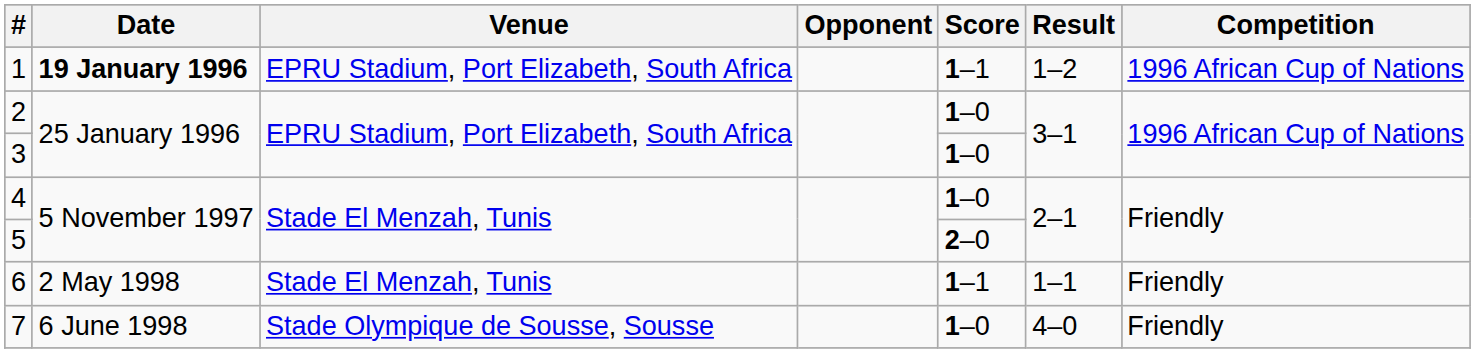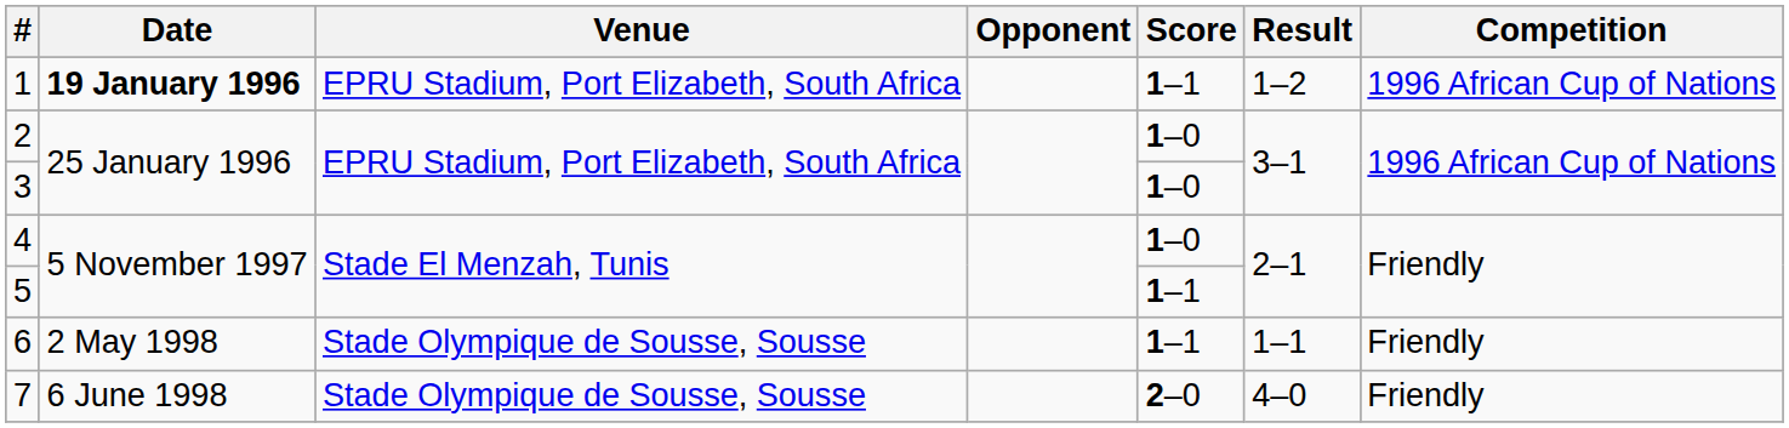5 | Score: 2–0 -> 1–1
6 | Venue: Stade El Menzah, Tunis -> Stade Olympique de Sousse, Sousse
7 | Score: 1–0 -> 2–0
